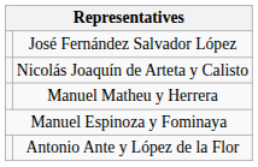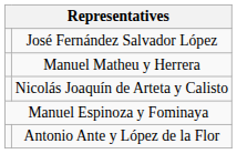rows swapped: Nicolás Joaquín de Arteta y Calisto <-> Manuel Matheu y Herrera
